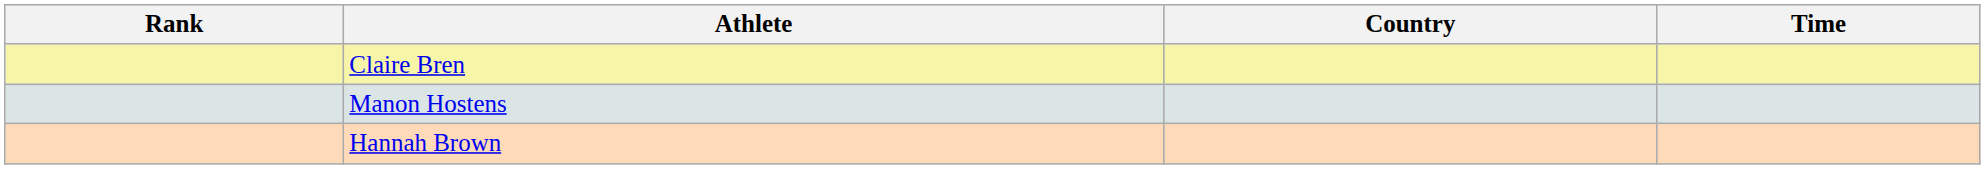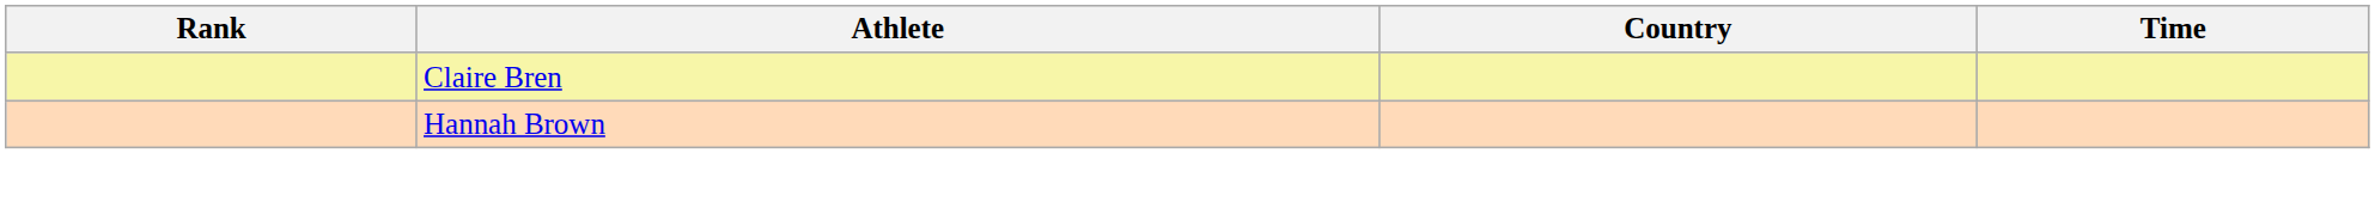- row: Manon Hostens
